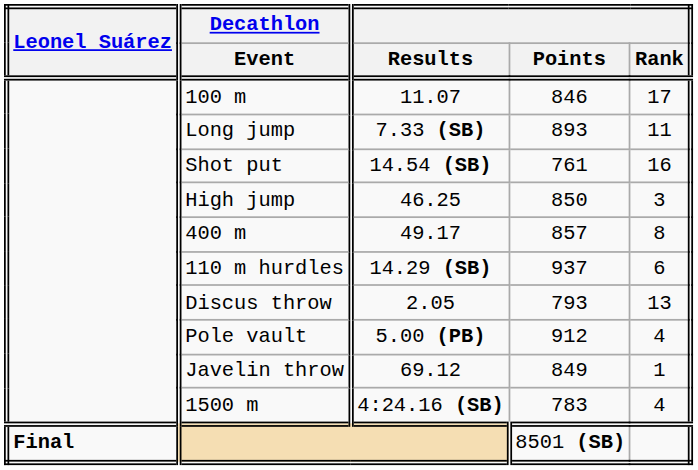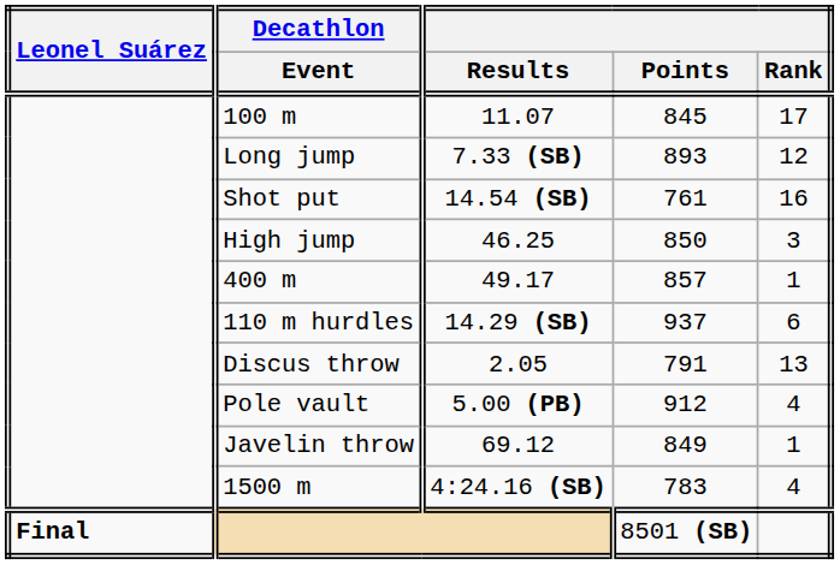100 m | Points: 846 -> 845
Long jump | Rank: 11 -> 12
400 m | Rank: 8 -> 1
Discus throw | Points: 793 -> 791
